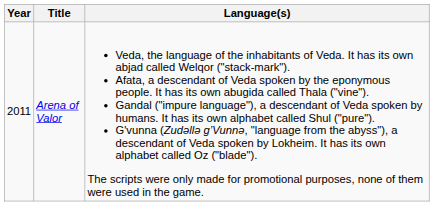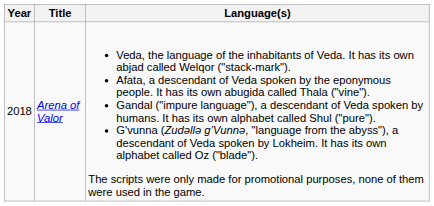Arena of Valor | Year: 2011 -> 2018
